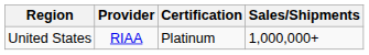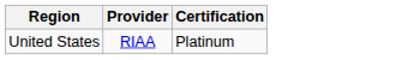- column: Sales/Shipments | 1,000,000+
